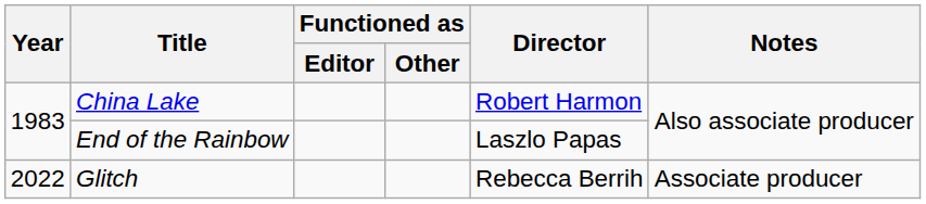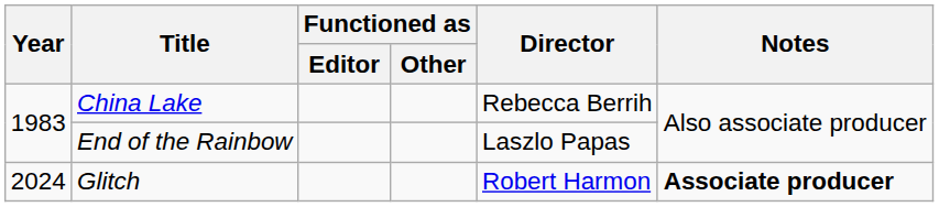China Lake | Director: Robert Harmon -> Rebecca Berrih
Glitch | Year: 2022 -> 2024
Glitch | Director: Rebecca Berrih -> Robert Harmon
Glitch | Notes: normal -> bold
